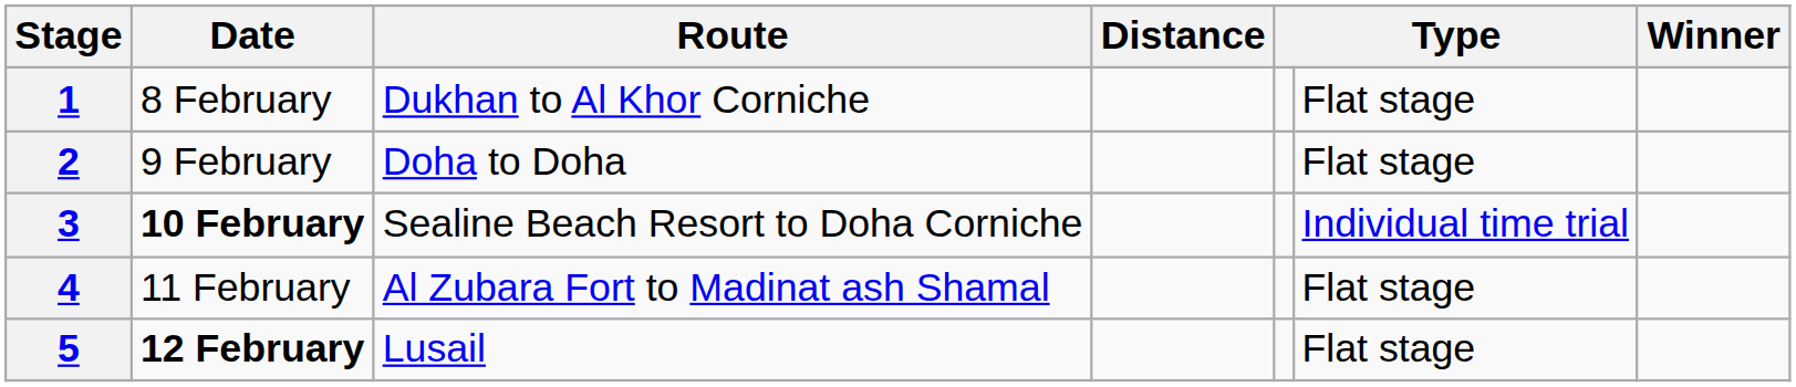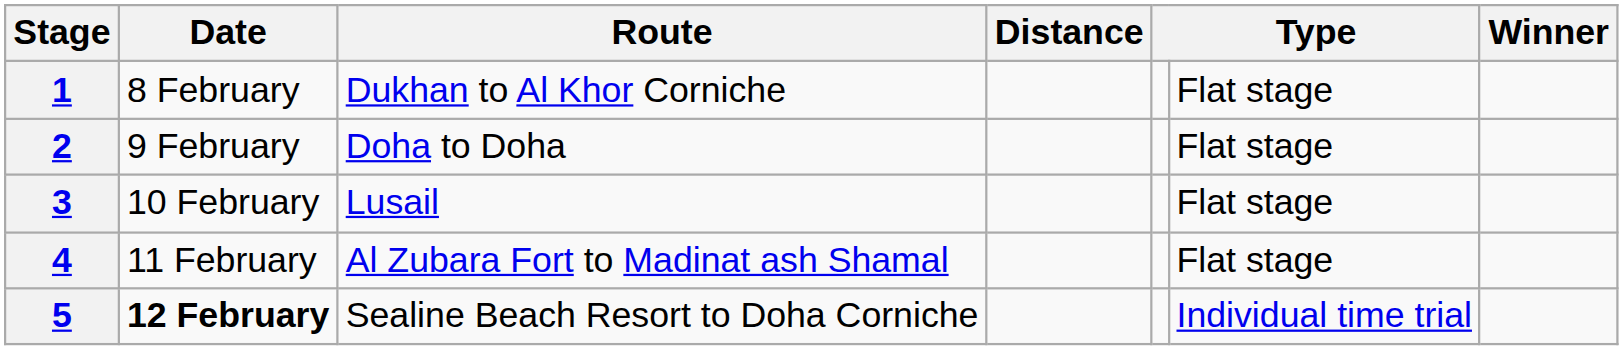3 | Date: bold -> normal
3 | Route: Sealine Beach Resort to Doha Corniche -> Lusail
3 | column 6: Individual time trial -> Flat stage
5 | Route: Lusail -> Sealine Beach Resort to Doha Corniche
5 | column 6: Flat stage -> Individual time trial
